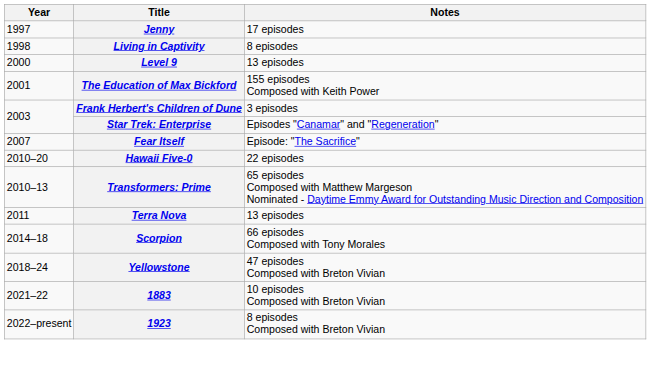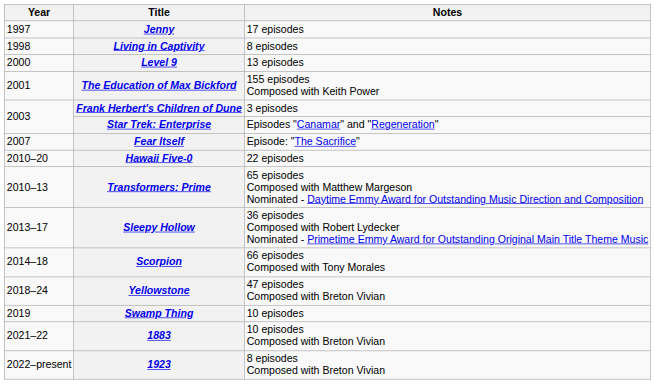- row: 2011 | Terra Nova | 13 episodes
+ row: 2013–17 | Sleepy Hollow | 36 episodes Composed with Robert Lydecker Nominated - Primetime Emmy Award for Outstanding Original Main Title Theme Music
+ row: 2019 | Swamp Thing | 10 episodes
